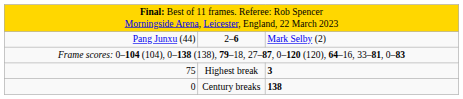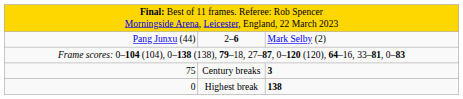75 | column 2: Highest break -> Century breaks
0 | column 2: Century breaks -> Highest break
